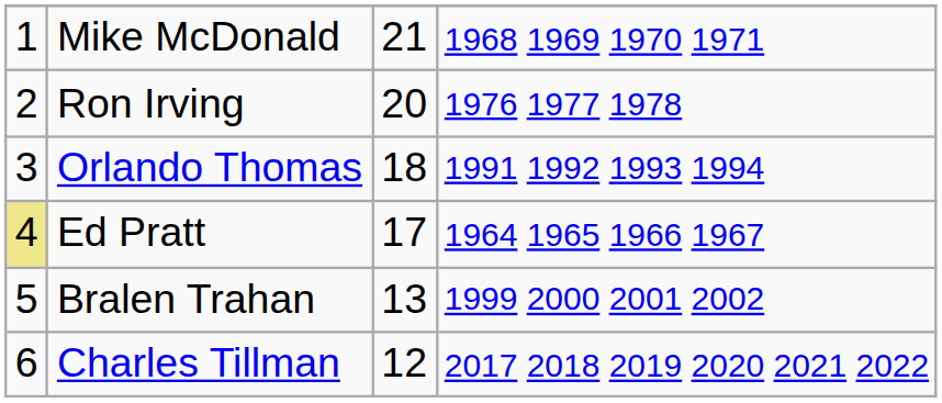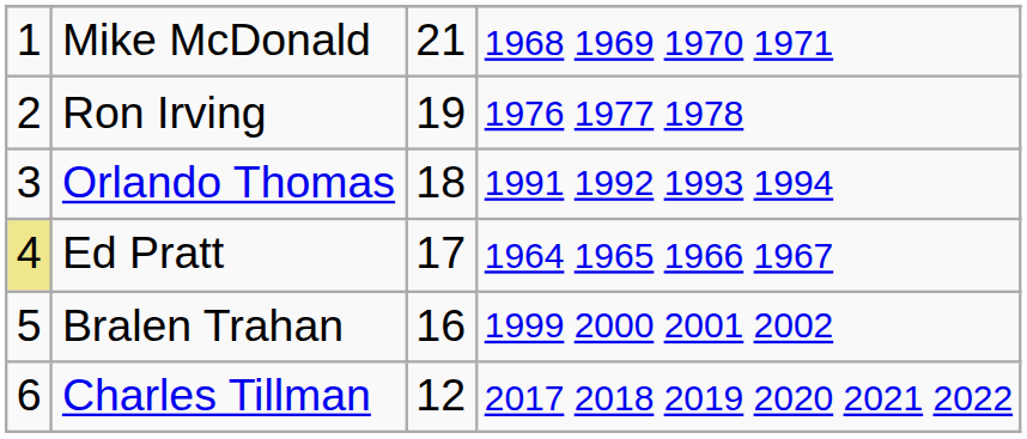Ron Irving | column 3: 20 -> 19
Bralen Trahan | column 3: 13 -> 16
